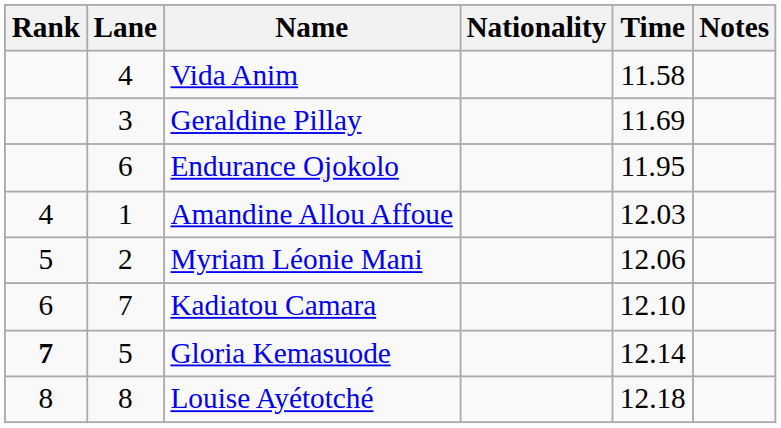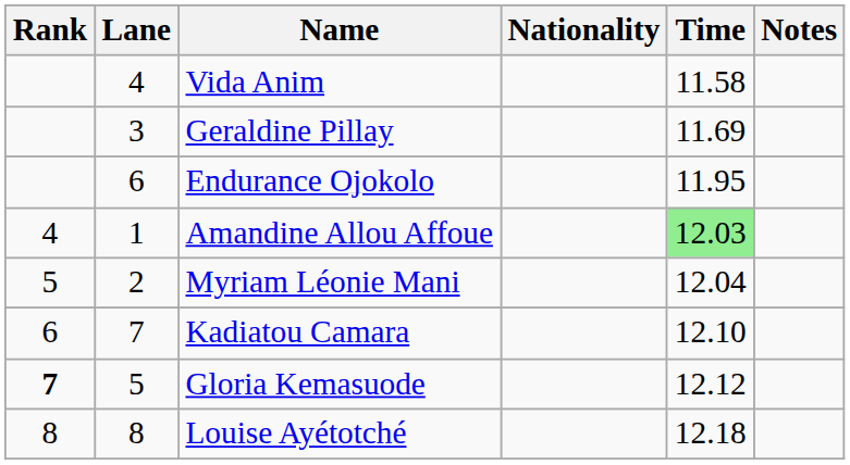Amandine Allou Affoue | Time: no background -> lightgreen background
Myriam Léonie Mani | Time: 12.06 -> 12.04
Gloria Kemasuode | Time: 12.14 -> 12.12
